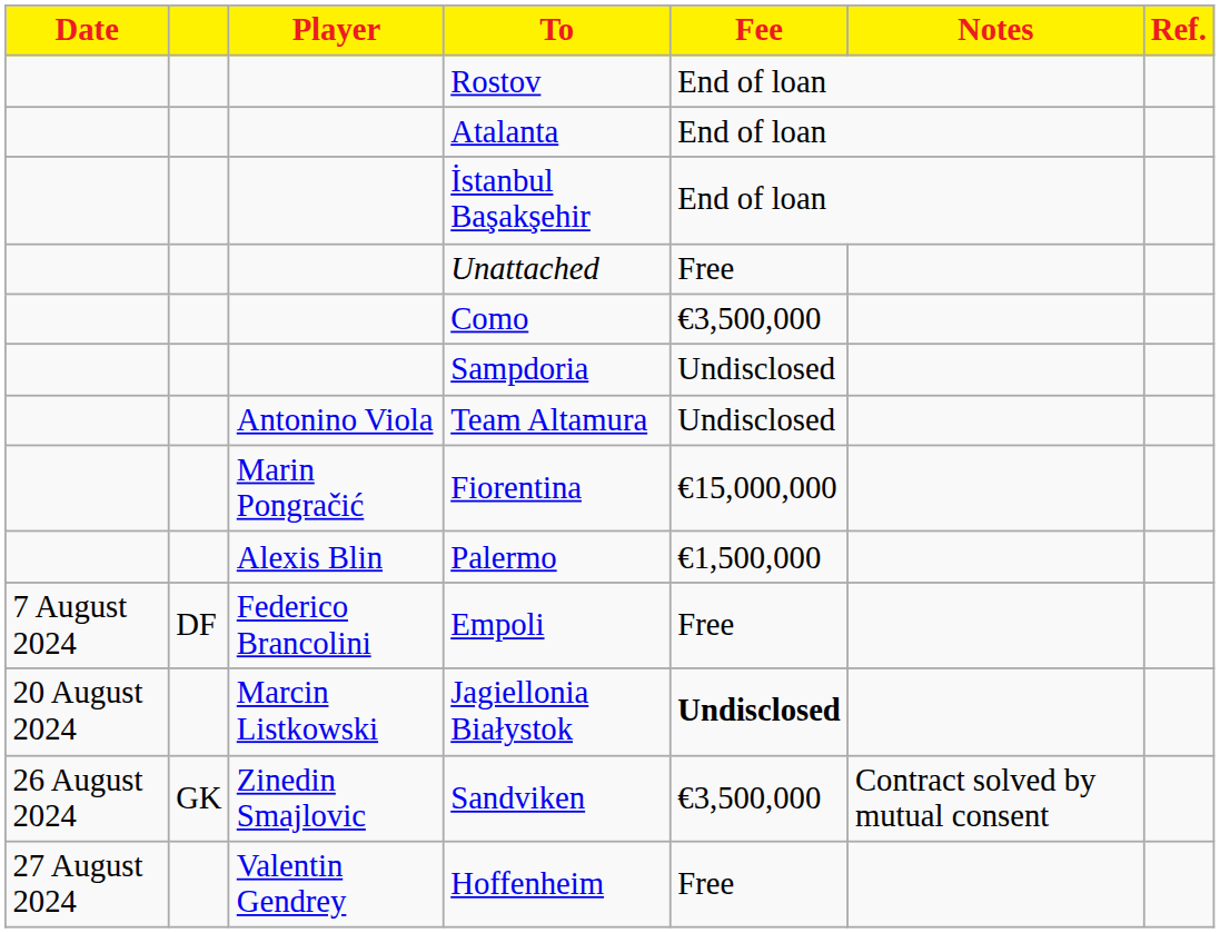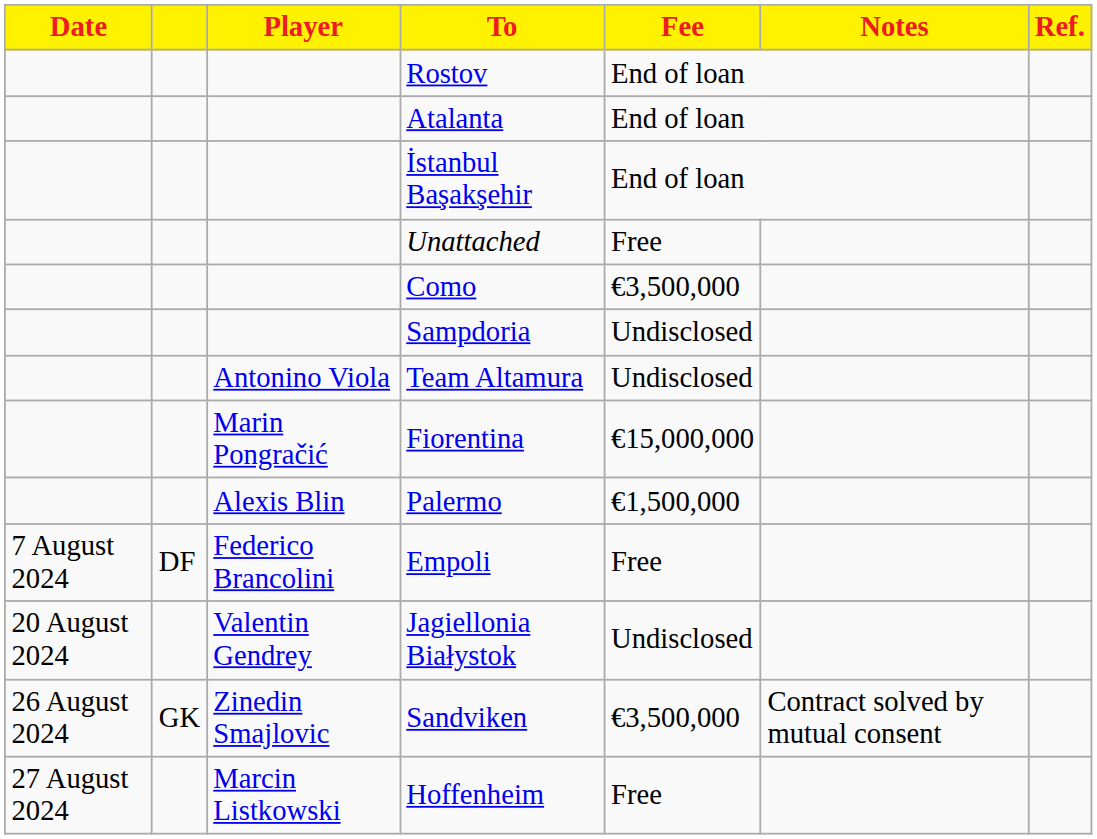Jagiellonia Białystok | Player: Marcin Listkowski -> Valentin Gendrey
Jagiellonia Białystok | Fee: bold -> normal
Hoffenheim | Player: Valentin Gendrey -> Marcin Listkowski
